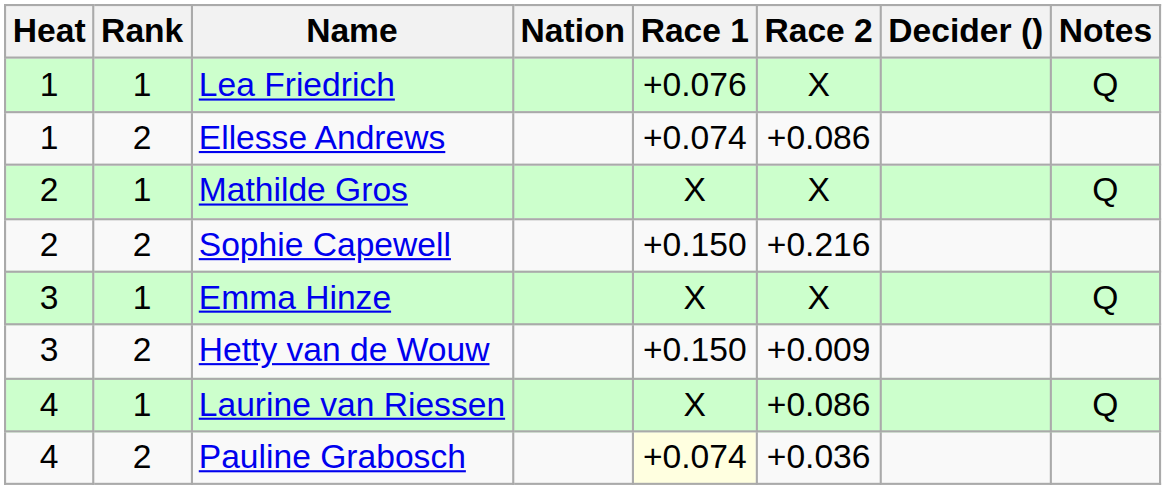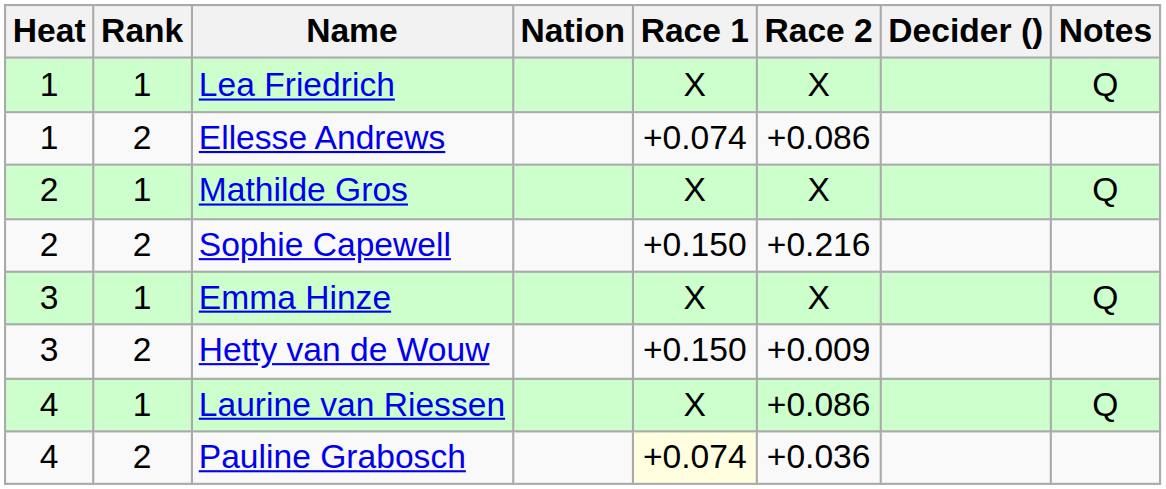Lea Friedrich | Race 1: +0.076 -> X
